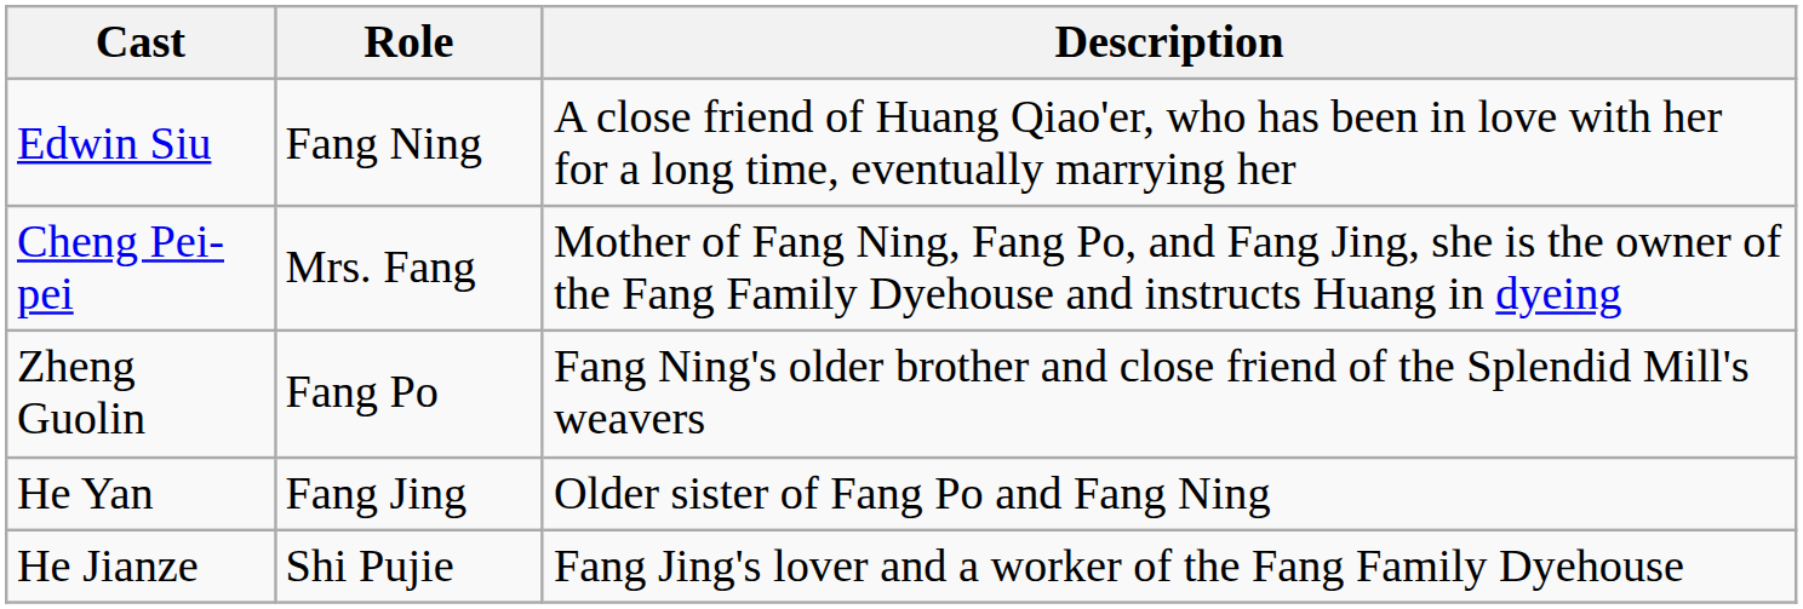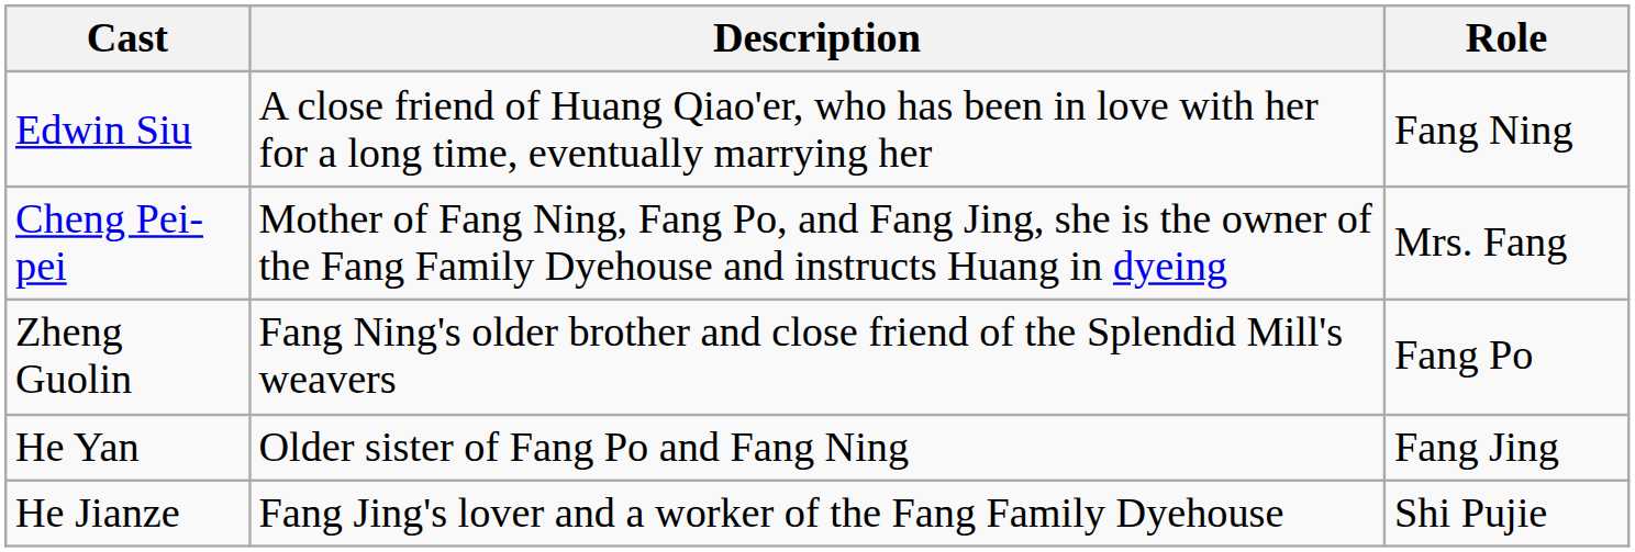columns swapped: Role <-> Description
